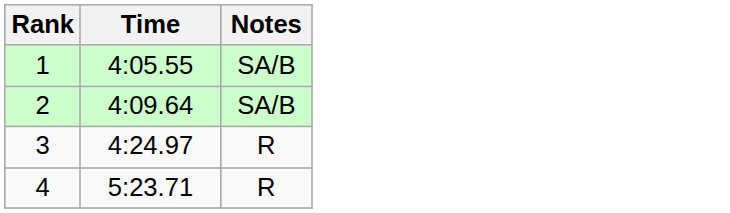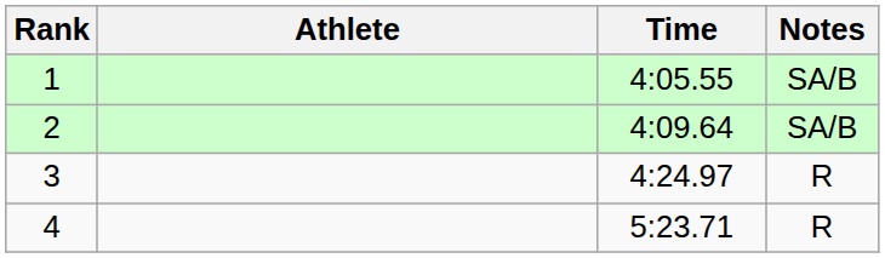+ column: Athlete
